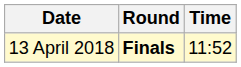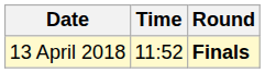columns swapped: Time <-> Round
